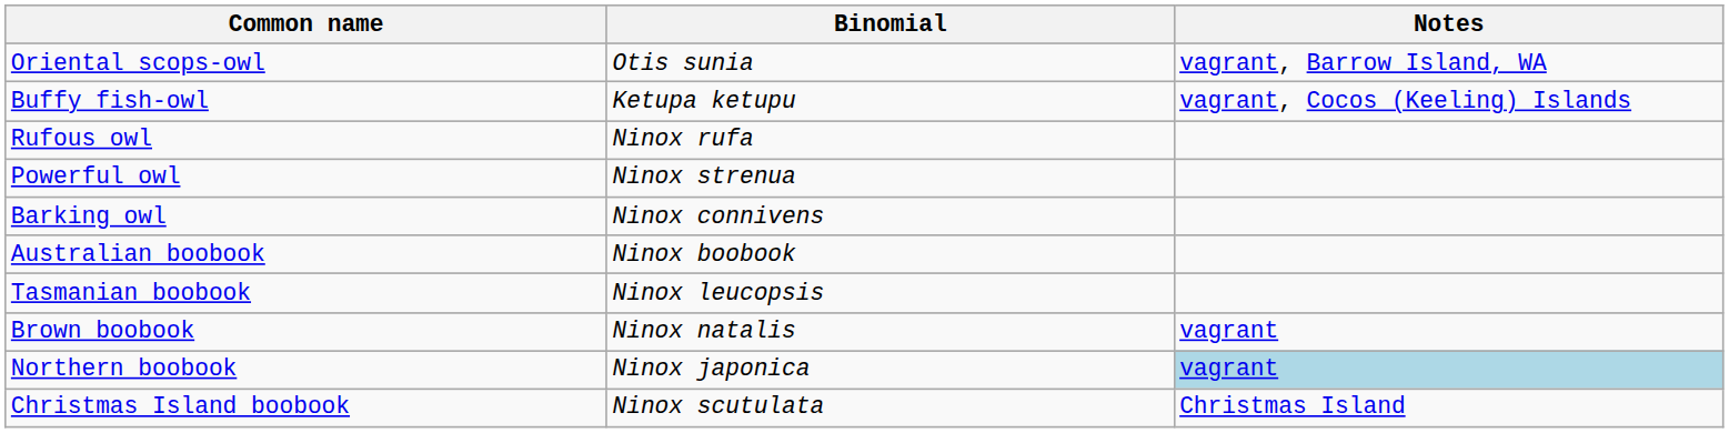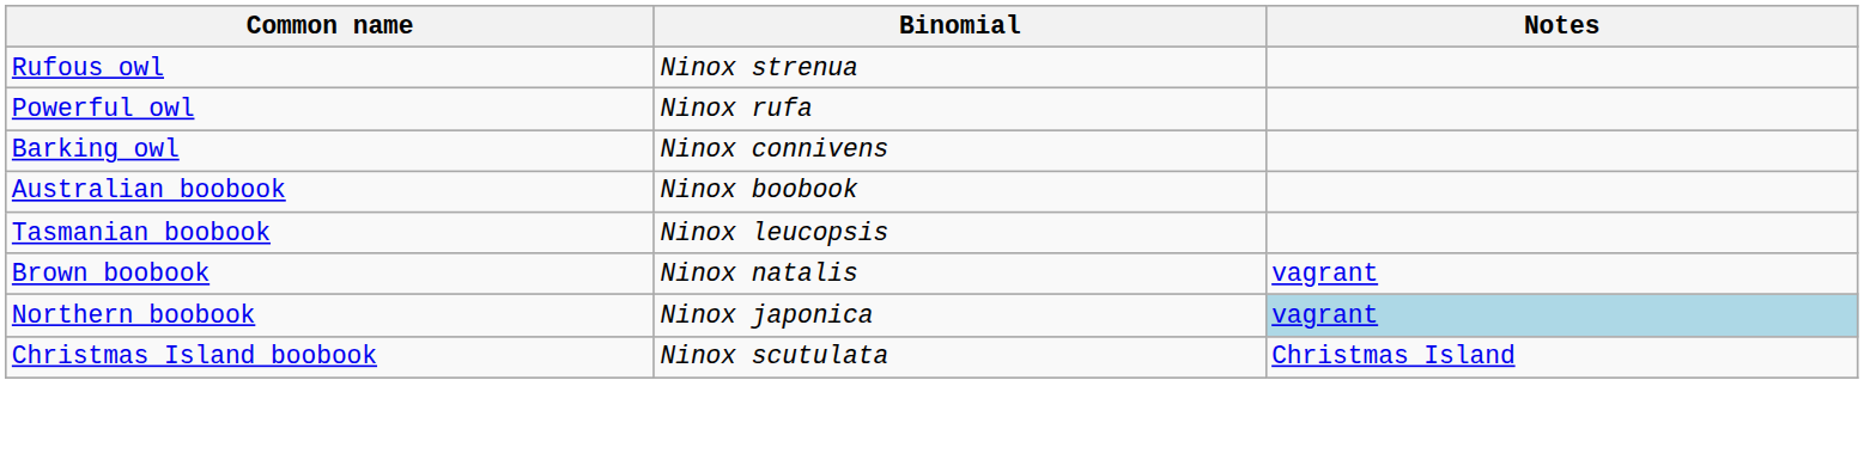- row: Oriental scops-owl | Otis sunia | vagrant, Barrow Island, WA
- row: Buffy fish-owl | Ketupa ketupu | vagrant, Cocos (Keeling) Islands
Rufous owl | Binomial: Ninox rufa -> Ninox strenua
Powerful owl | Binomial: Ninox strenua -> Ninox rufa
